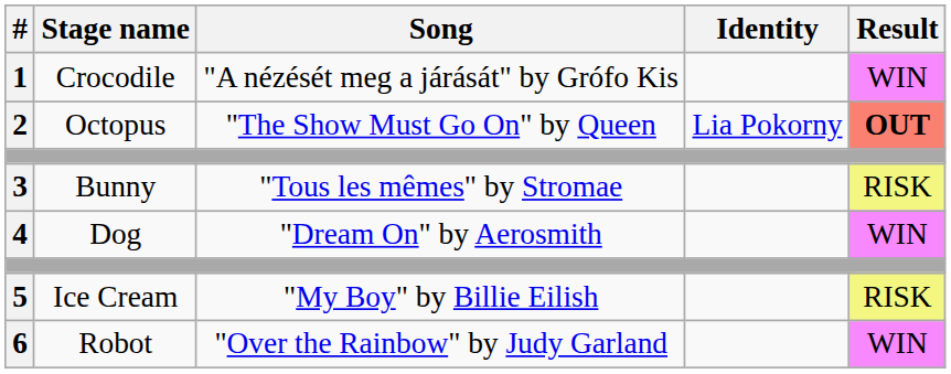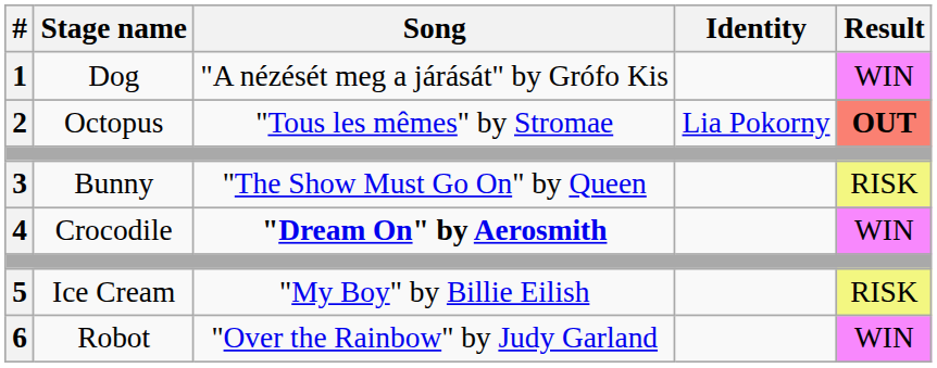1 | Stage name: Crocodile -> Dog
2 | Song: "The Show Must Go On" by Queen -> "Tous les mêmes" by Stromae
3 | Song: "Tous les mêmes" by Stromae -> "The Show Must Go On" by Queen
4 | Stage name: Dog -> Crocodile
4 | Song: normal -> bold
